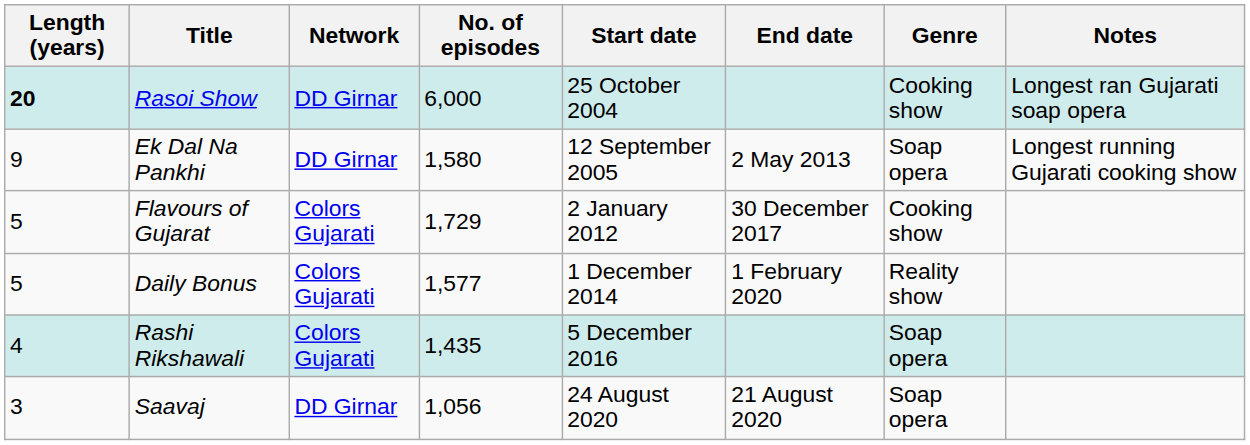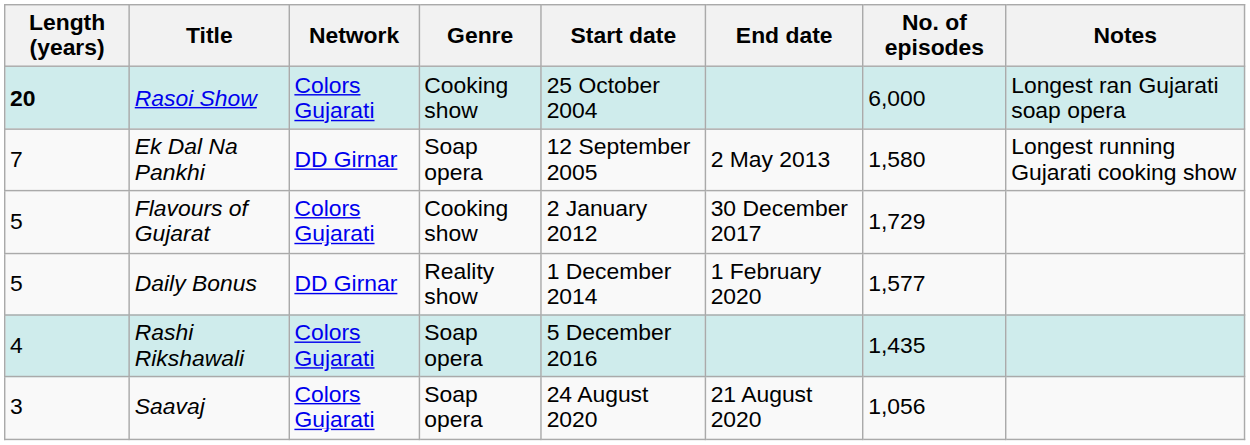columns swapped: Genre <-> No. of episodes
Rasoi Show | Network: DD Girnar -> Colors Gujarati
Ek Dal Na Pankhi | Length (years): 9 -> 7
Daily Bonus | Network: Colors Gujarati -> DD Girnar
Saavaj | Network: DD Girnar -> Colors Gujarati
